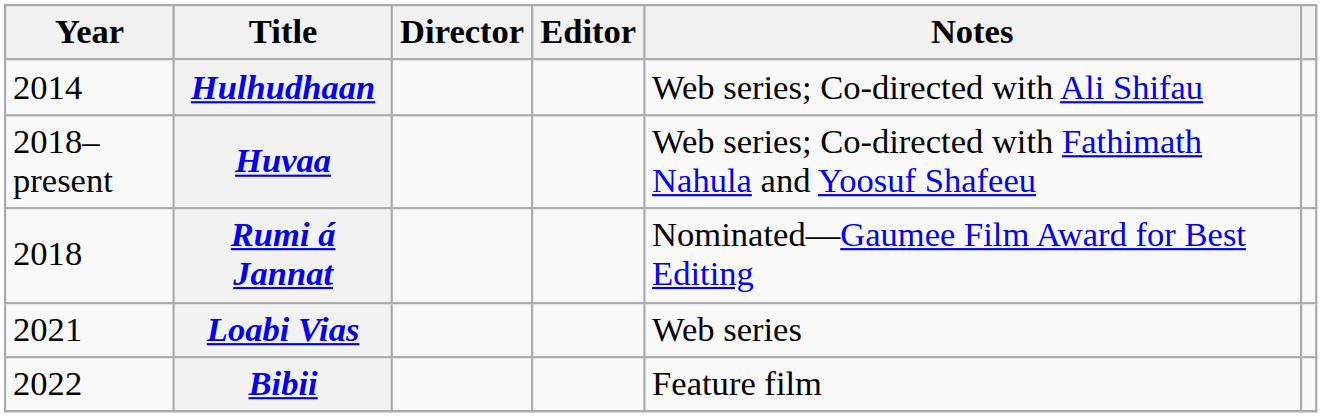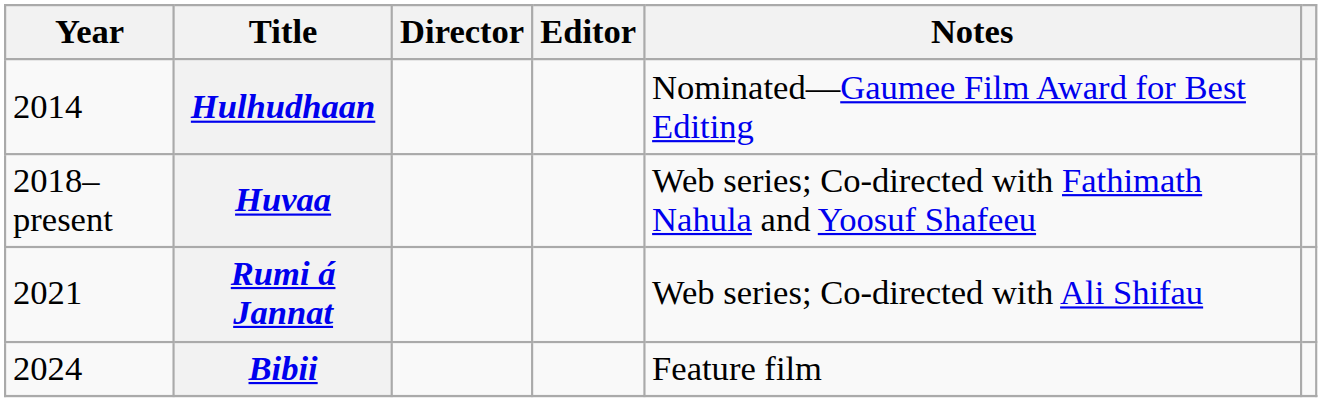Hulhudhaan | Notes: Web series; Co-directed with Ali Shifau -> Nominated—Gaumee Film Award for Best Editing
Rumi á Jannat | Year: 2018 -> 2021
Rumi á Jannat | Notes: Nominated—Gaumee Film Award for Best Editing -> Web series; Co-directed with Ali Shifau
- row: 2021 | Loabi Vias | Web series
Bibii | Year: 2022 -> 2024
